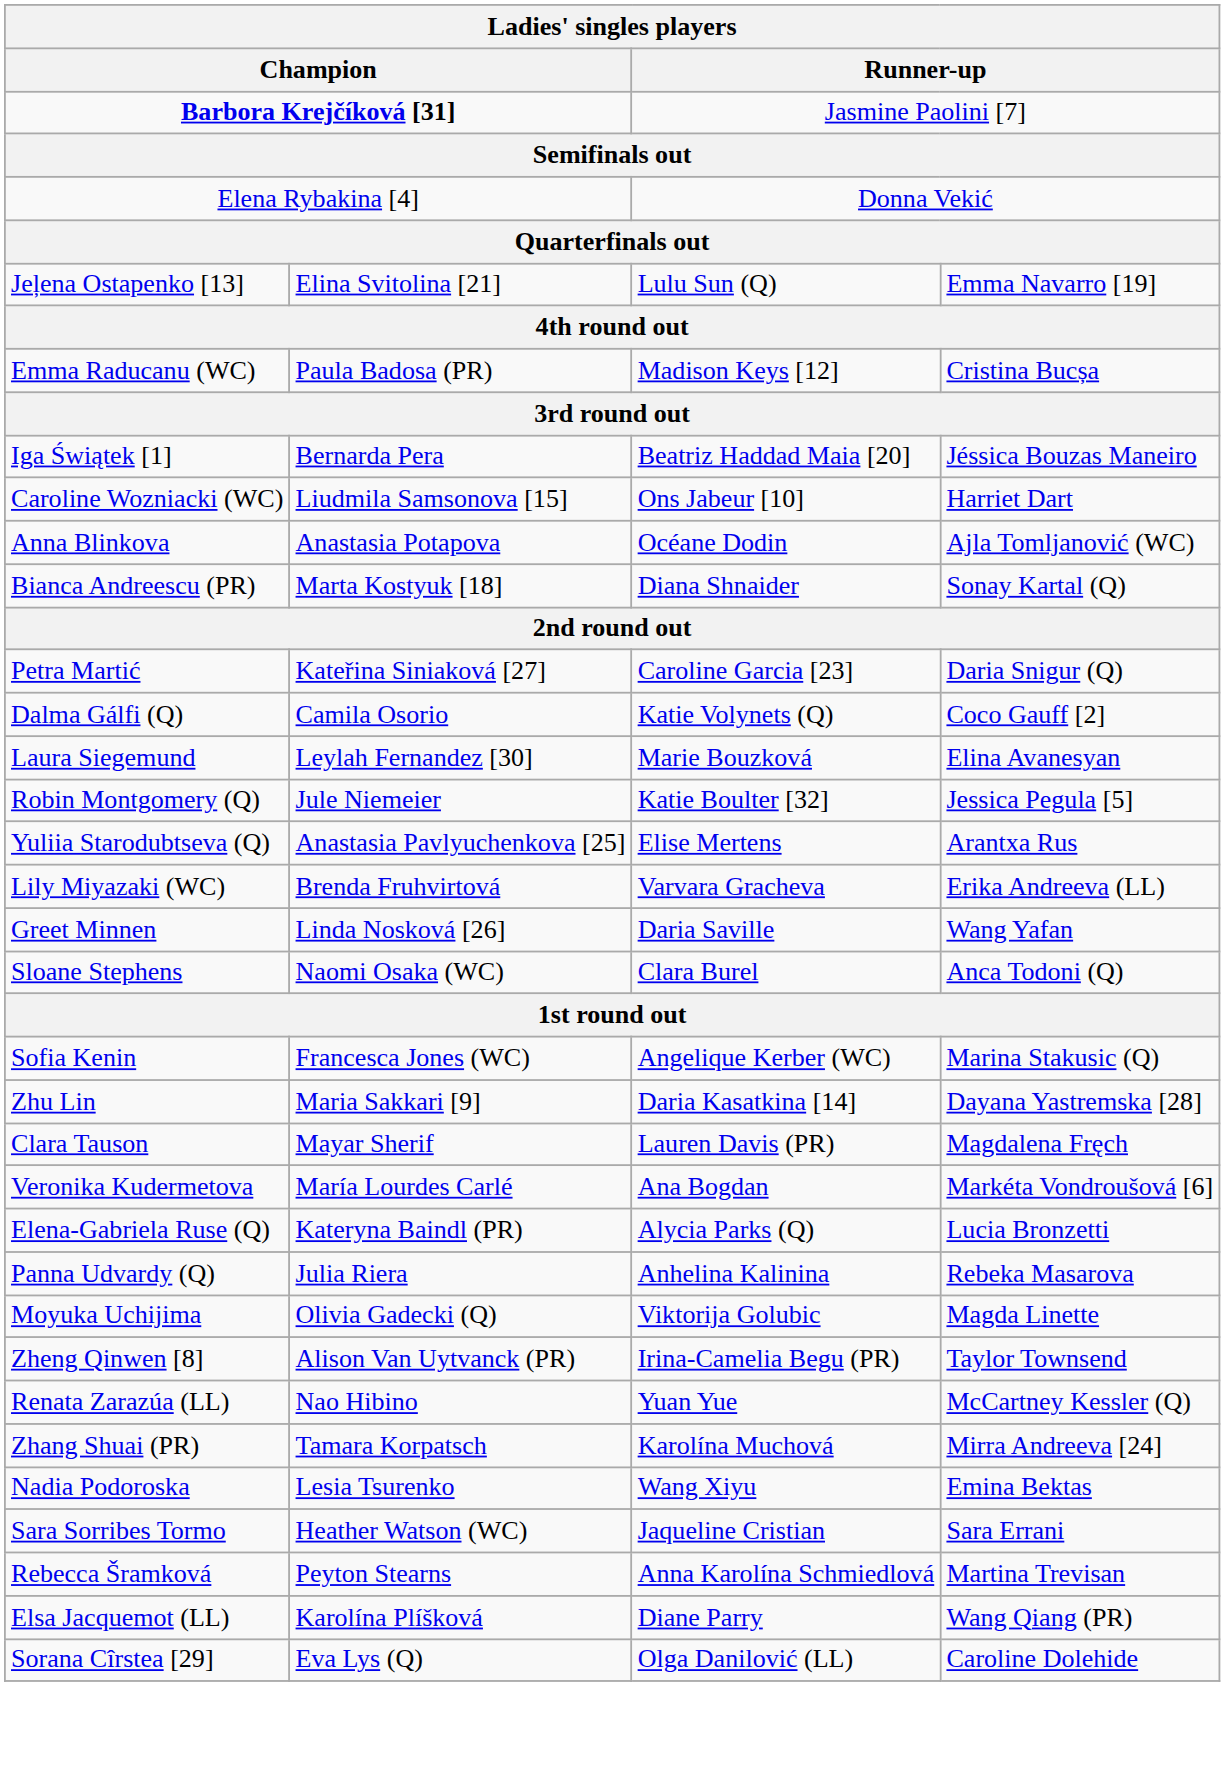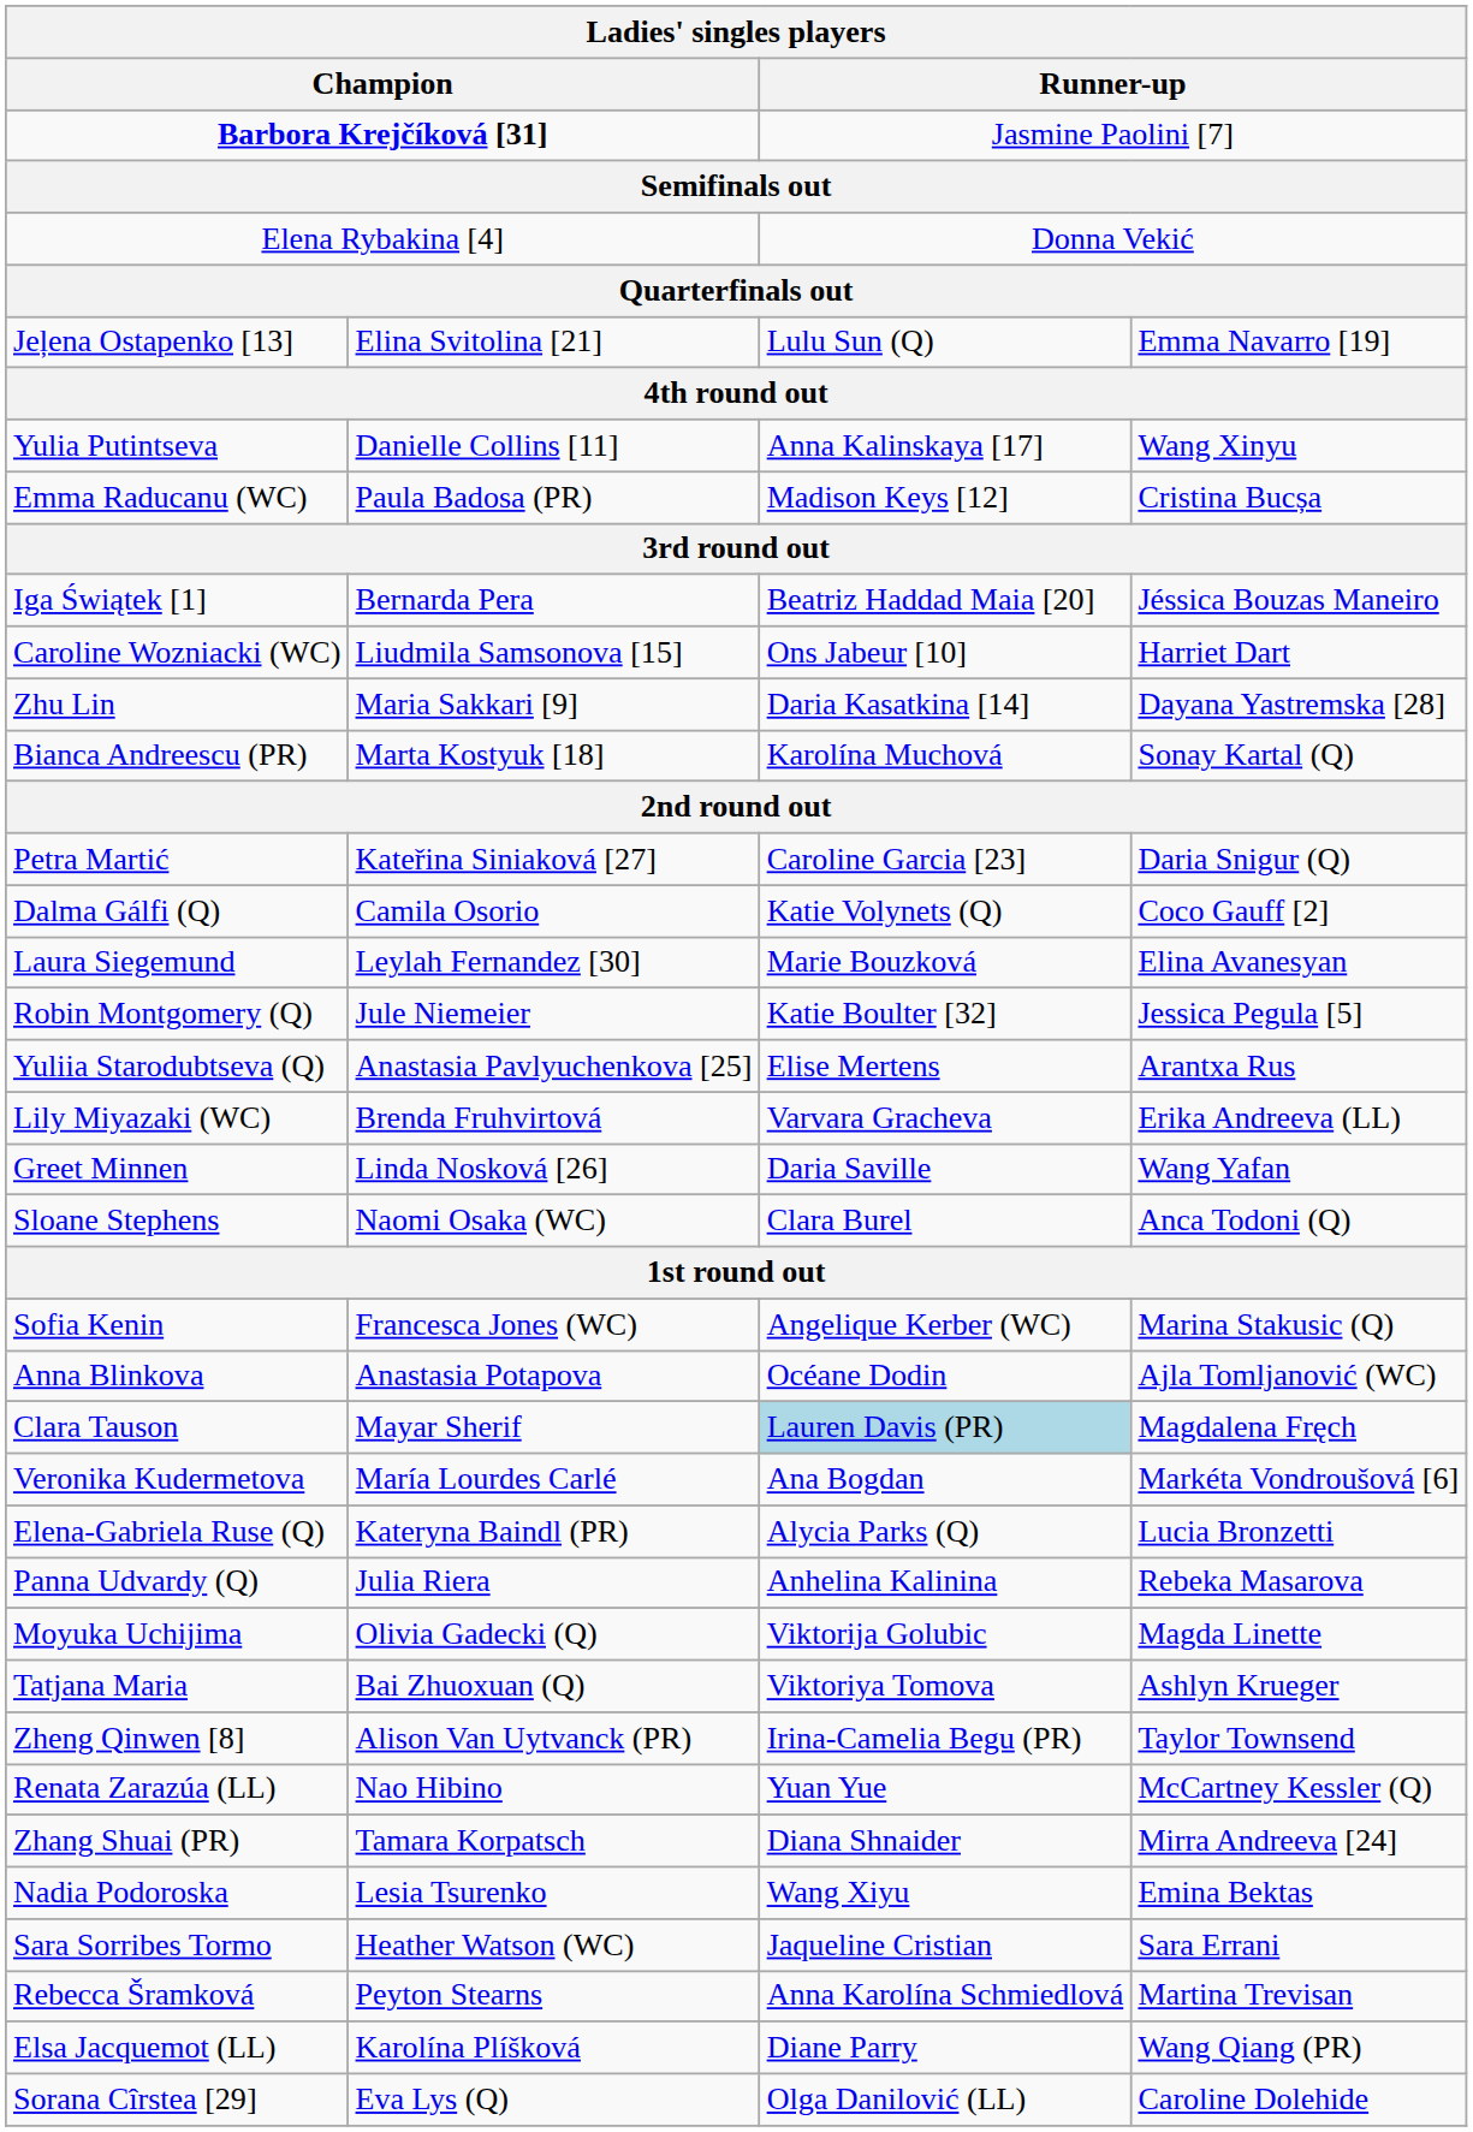+ row: Yulia Putintseva | Danielle Collins [11] | Anna Kalinskaya [17] | Wang Xinyu
rows swapped: Zhu Lin <-> Anna Blinkova
Bianca Andreescu (PR) | column 3: Diana Shnaider -> Karolína Muchová
Clara Tauson | column 3: no background -> lightblue background
+ row: Tatjana Maria | Bai Zhuoxuan (Q) | Viktoriya Tomova | Ashlyn Krueger
Zhang Shuai (PR) | column 3: Karolína Muchová -> Diana Shnaider
